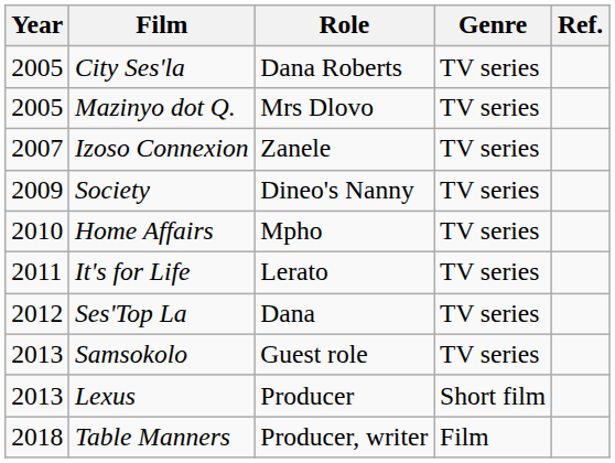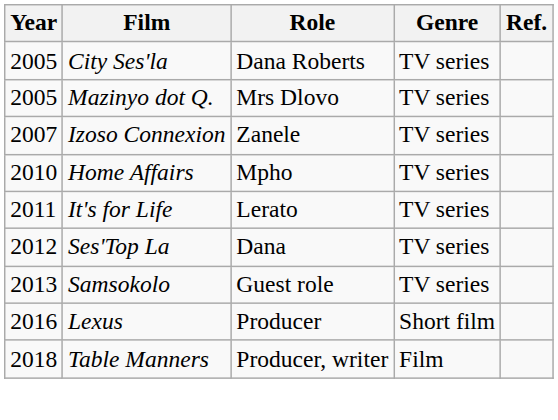- row: 2009 | Society | Dineo's Nanny | TV series
Lexus | Year: 2013 -> 2016
